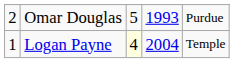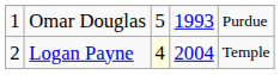Omar Douglas | column 1: 2 -> 1
Logan Payne | column 1: 1 -> 2
